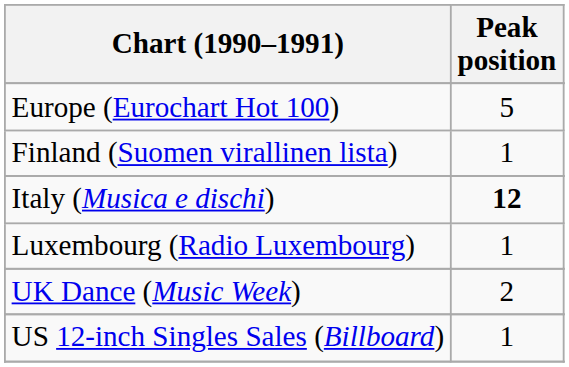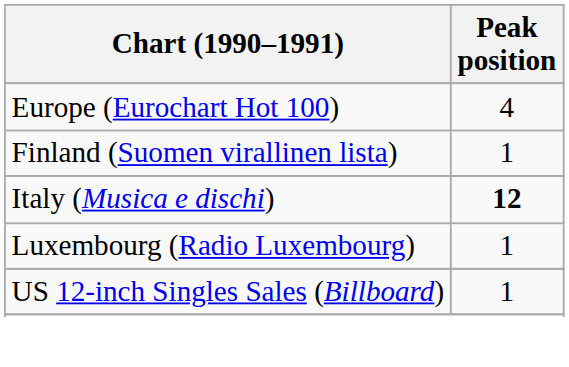Europe (Eurochart Hot 100) | Peak position: 5 -> 4
- row: UK Dance (Music Week) | 2
